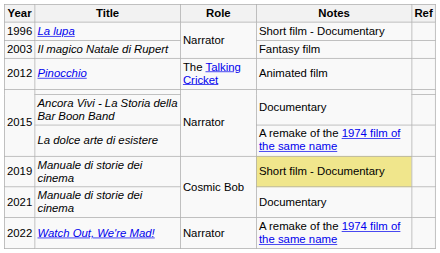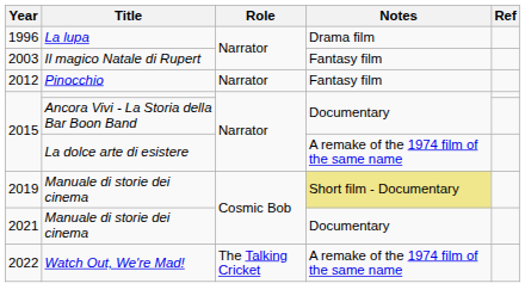La lupa | Notes: Short film - Documentary -> Drama film
Pinocchio | Role: The Talking Cricket -> Narrator
Pinocchio | Notes: Animated film -> Fantasy film
Watch Out, We're Mad! | Role: Narrator -> The Talking Cricket
